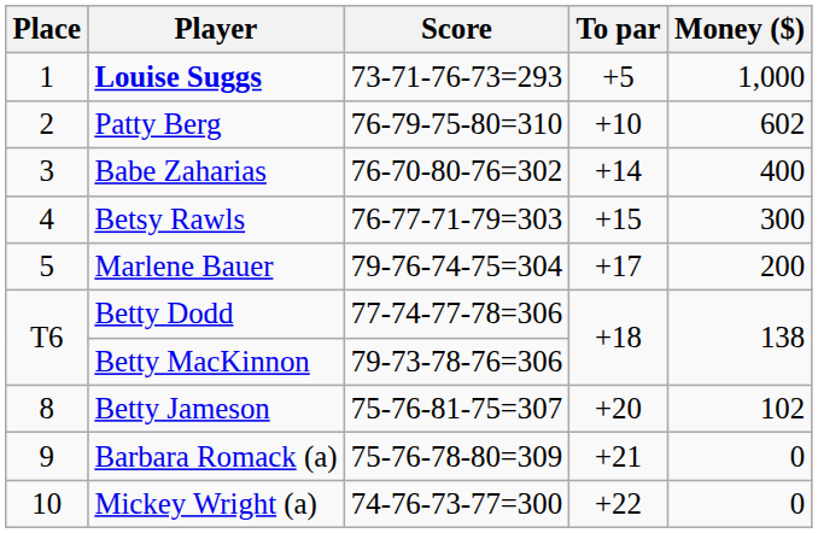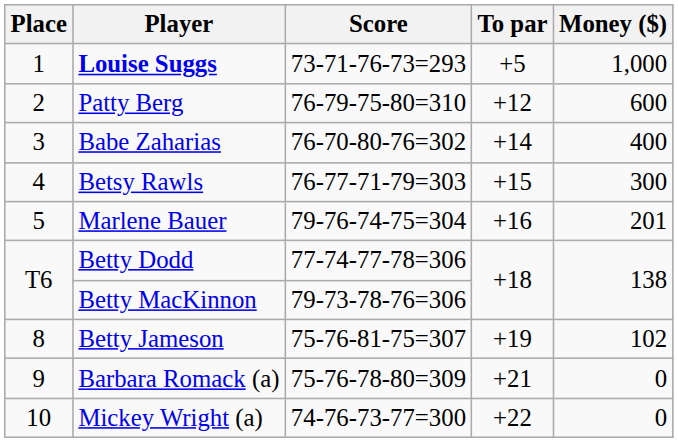Patty Berg | To par: +10 -> +12
Patty Berg | Money ($): 602 -> 600
Marlene Bauer | To par: +17 -> +16
Marlene Bauer | Money ($): 200 -> 201
Betty Jameson | To par: +20 -> +19
